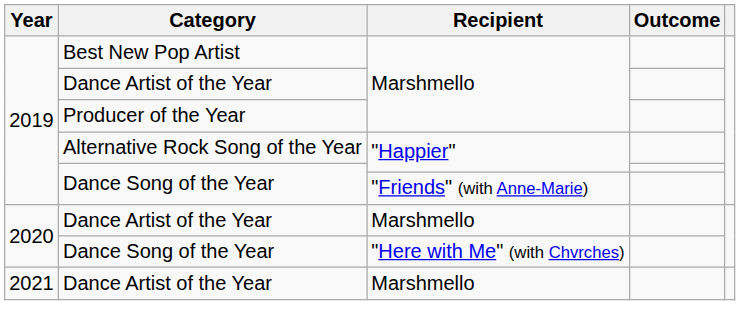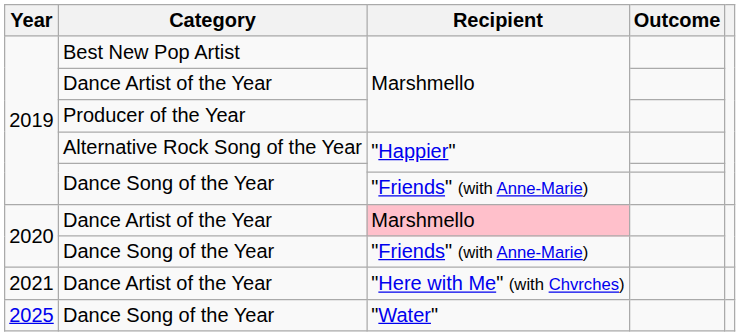2020 / Dance Artist of the Year | Recipient: no background -> pink background
2020 / Dance Song of the Year | Recipient: "Here with Me" (with Chvrches) -> "Friends" (with Anne-Marie)
2021 / Dance Artist of the Year | Recipient: Marshmello -> "Here with Me" (with Chvrches)
+ row: 2025 | Dance Song of the Year | "Water"
